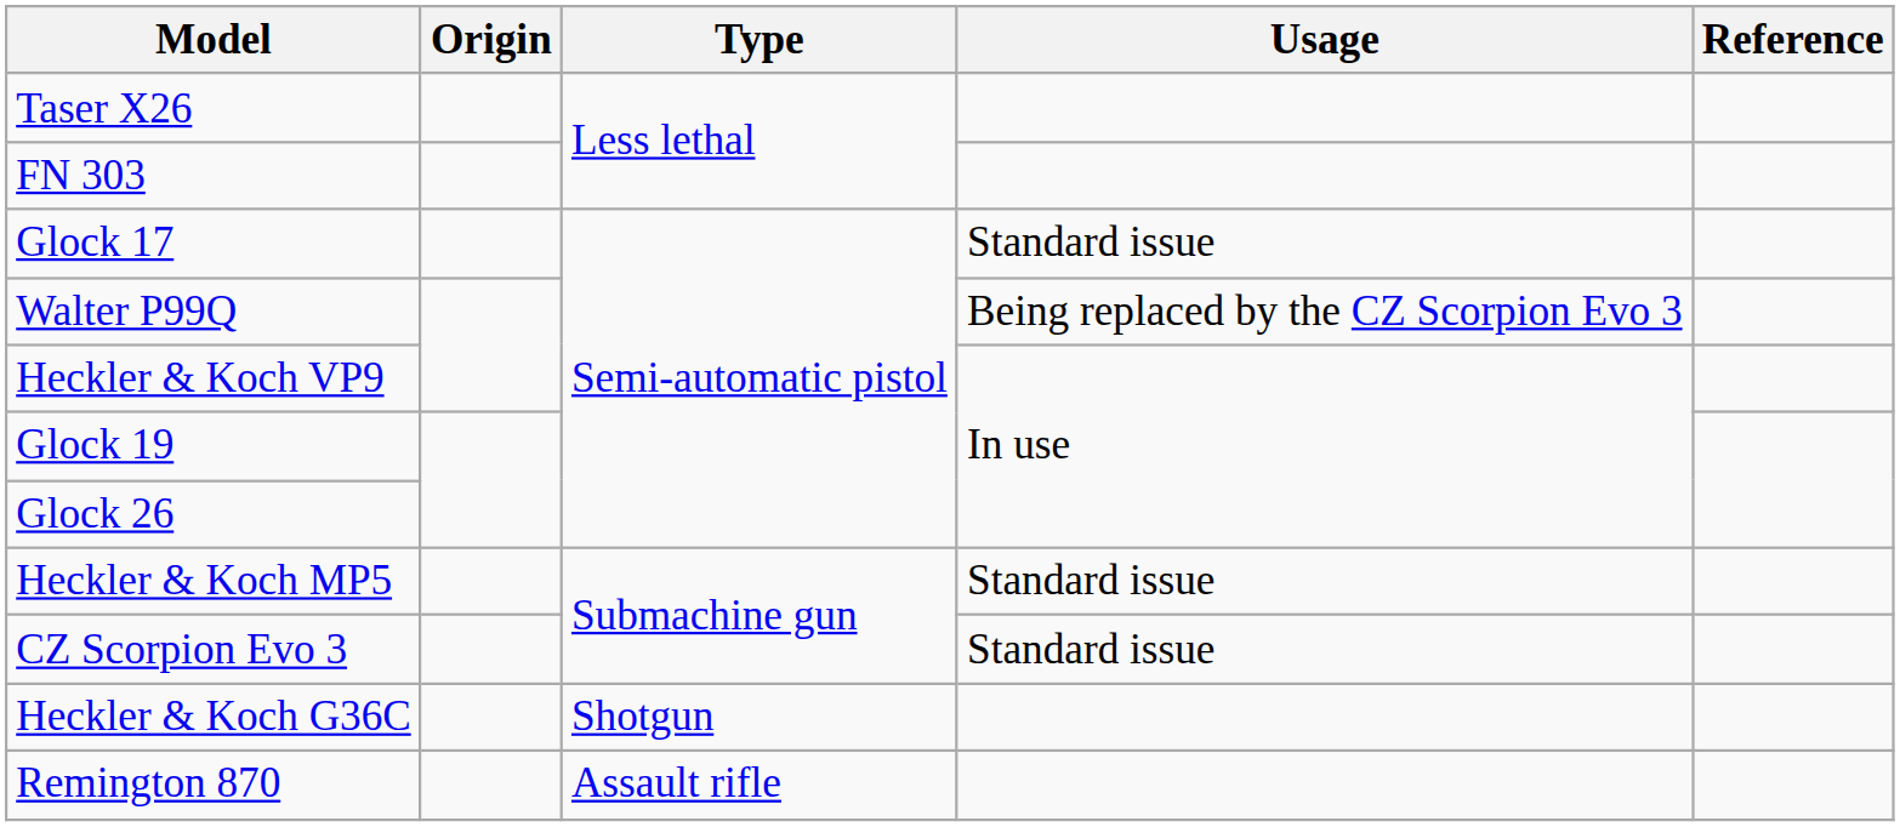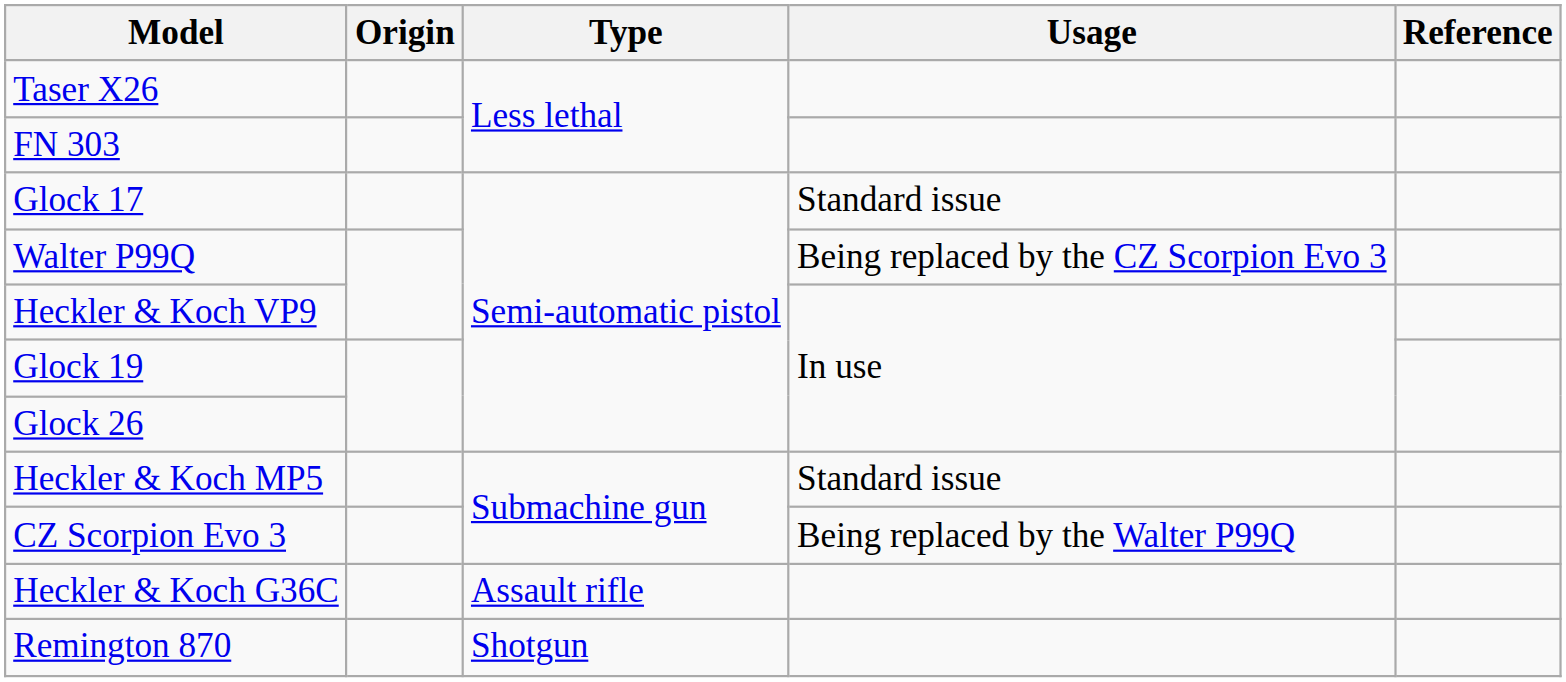CZ Scorpion Evo 3 | Usage: Standard issue -> Being replaced by the Walter P99Q
Heckler & Koch G36C | Type: Shotgun -> Assault rifle
Remington 870 | Type: Assault rifle -> Shotgun
